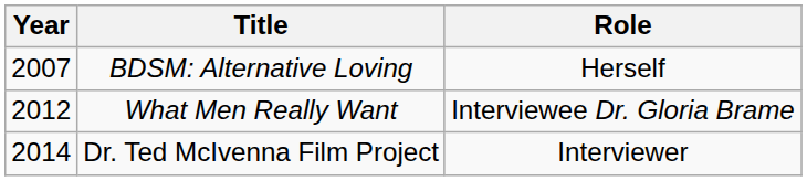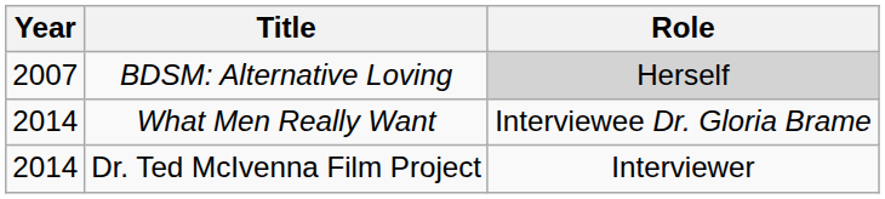BDSM: Alternative Loving | Role: no background -> lightgrey background
What Men Really Want | Year: 2012 -> 2014
